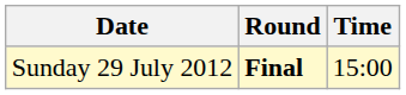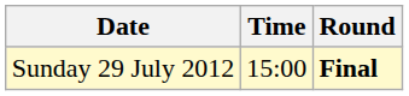columns swapped: Time <-> Round
